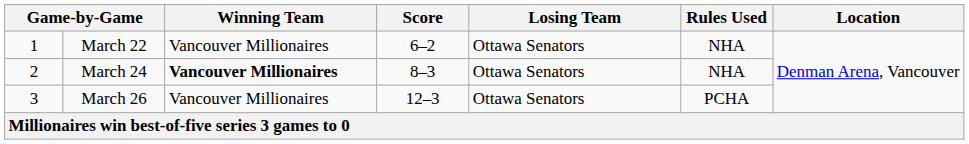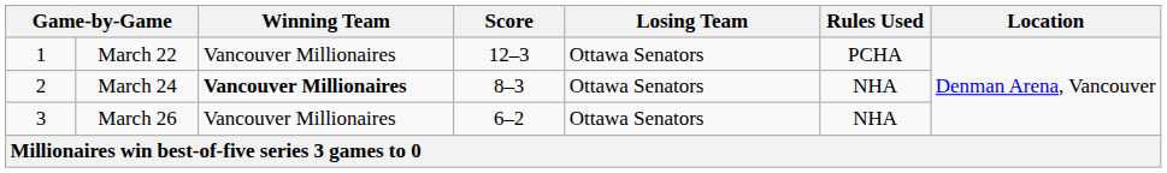March 22 | Score: 6–2 -> 12–3
March 22 | Rules Used: NHA -> PCHA
March 26 | Score: 12–3 -> 6–2
March 26 | Rules Used: PCHA -> NHA
